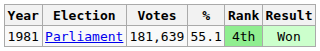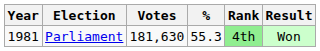Parliament | Votes: 181,639 -> 181,630
Parliament | %: 55.1 -> 55.3
